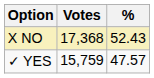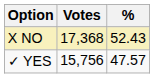✓ YES | Votes: 15,759 -> 15,756
